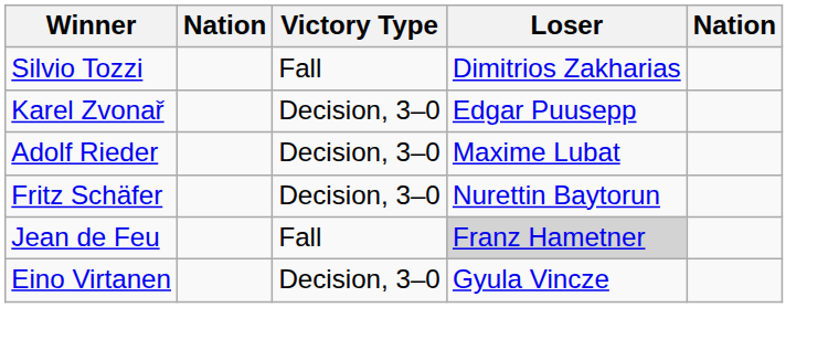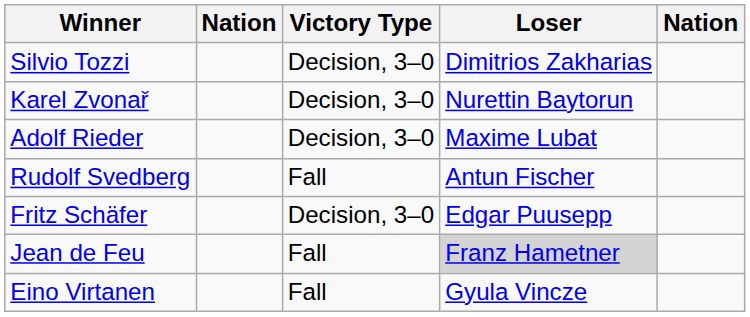Silvio Tozzi | Victory Type: Fall -> Decision, 3–0
Karel Zvonař | Loser: Edgar Puusepp -> Nurettin Baytorun
+ row: Rudolf Svedberg | Fall | Antun Fischer
Fritz Schäfer | Loser: Nurettin Baytorun -> Edgar Puusepp
Eino Virtanen | Victory Type: Decision, 3–0 -> Fall
